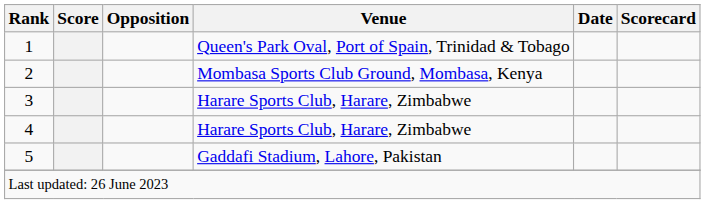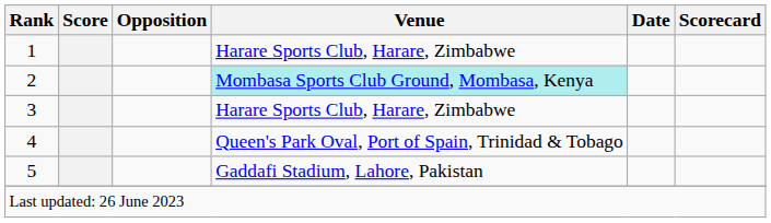1 | Venue: Queen's Park Oval, Port of Spain, Trinidad & Tobago -> Harare Sports Club, Harare, Zimbabwe
2 | Venue: no background -> paleturquoise background
4 | Venue: Harare Sports Club, Harare, Zimbabwe -> Queen's Park Oval, Port of Spain, Trinidad & Tobago
